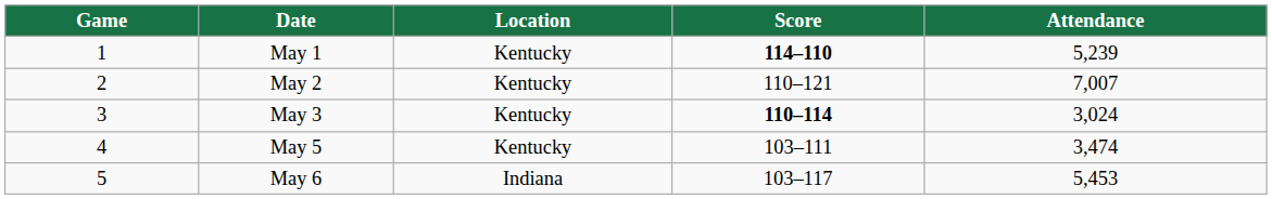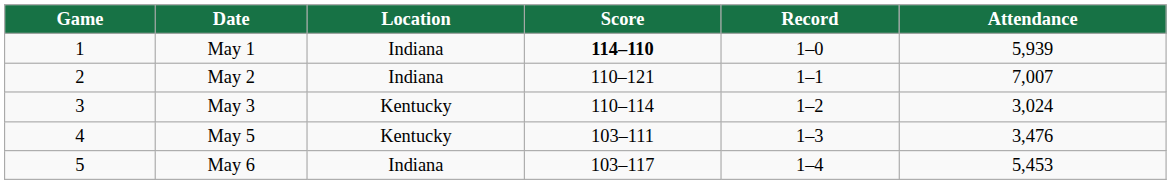+ column: Record | 1–0 | 1–1 | 1–2 | 1–3 | 1–4
May 1 | Location: Kentucky -> Indiana
May 1 | Attendance: 5,239 -> 5,939
May 2 | Location: Kentucky -> Indiana
May 3 | Score: bold -> normal
May 5 | Attendance: 3,474 -> 3,476
